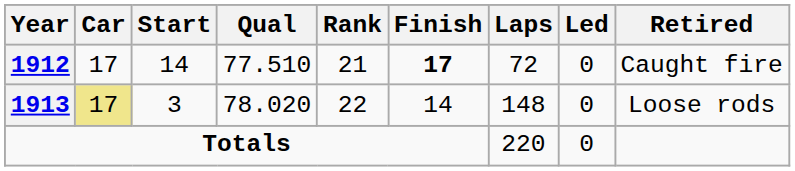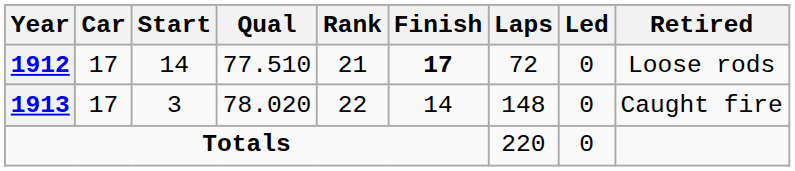1912 | Retired: Caught fire -> Loose rods
1913 | Car: khaki background -> no background
1913 | Retired: Loose rods -> Caught fire
